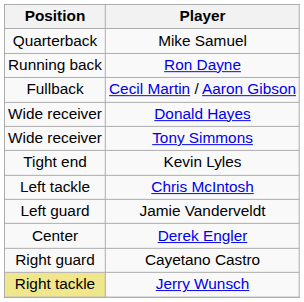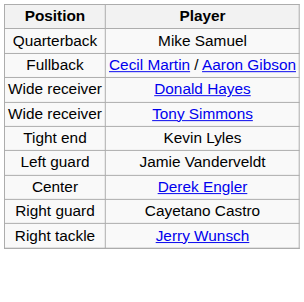- row: Running back | Ron Dayne
- row: Left tackle | Chris McIntosh
Jerry Wunsch | Position: khaki background -> no background
